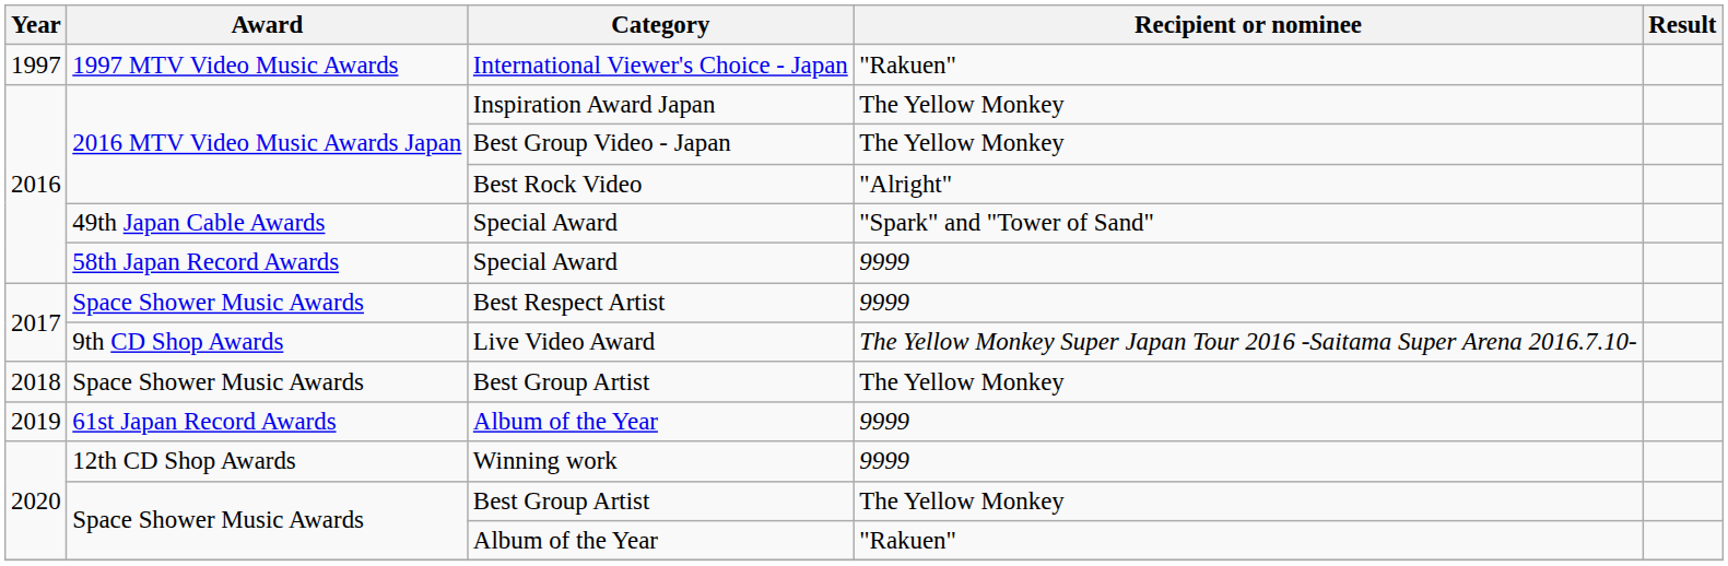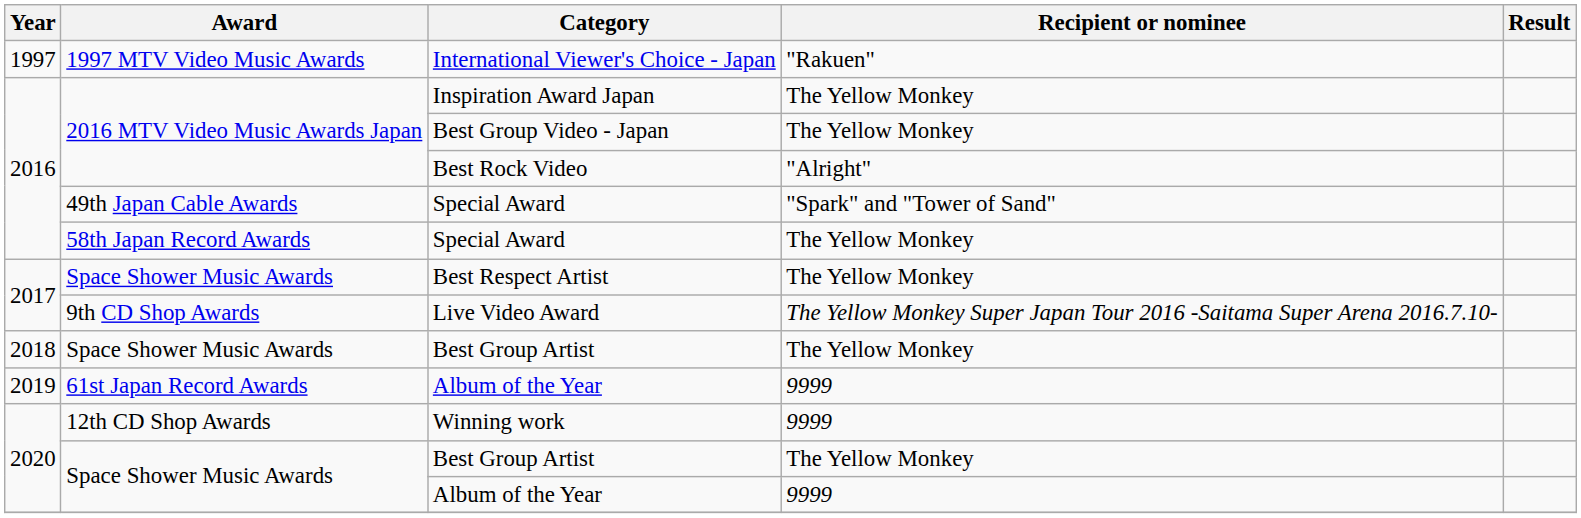58th Japan Record Awards / Special Award | Recipient or nominee: 9999 -> The Yellow Monkey
Best Respect Artist | Recipient or nominee: 9999 -> The Yellow Monkey
Space Shower Music Awards / Album of the Year | Recipient or nominee: "Rakuen" -> 9999
